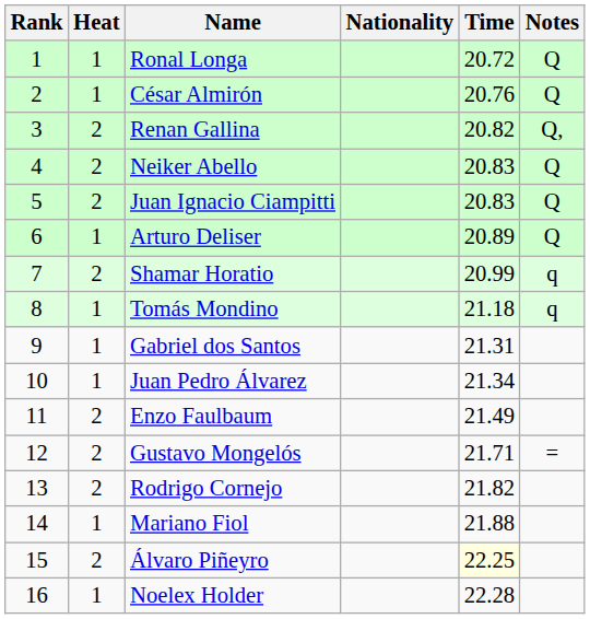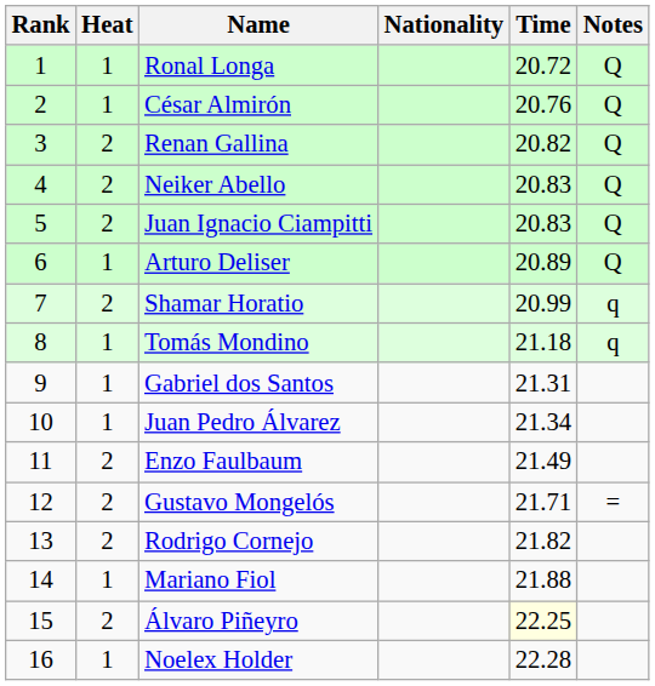Renan Gallina | Notes: Q, -> Q
